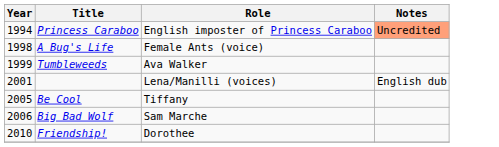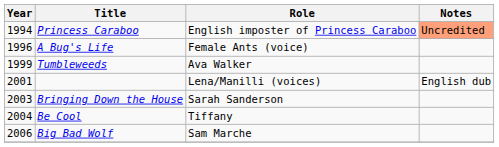A Bug's Life | Year: 1998 -> 1996
+ row: 2003 | Bringing Down the House | Sarah Sanderson
Be Cool | Year: 2005 -> 2004
- row: 2010 | Friendship! | Dorothee
